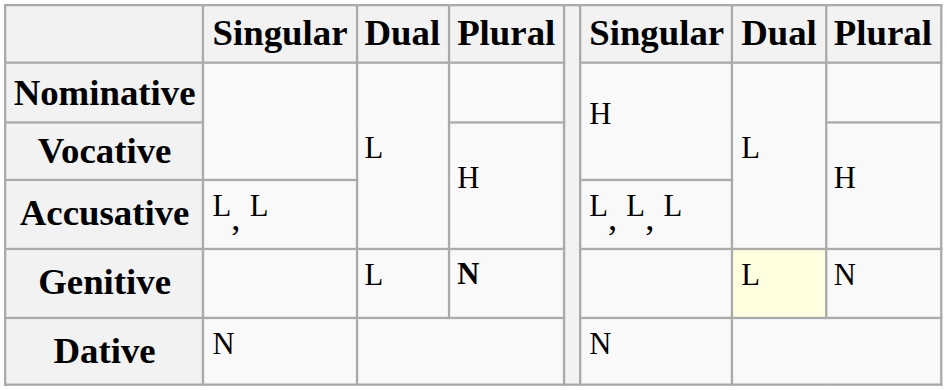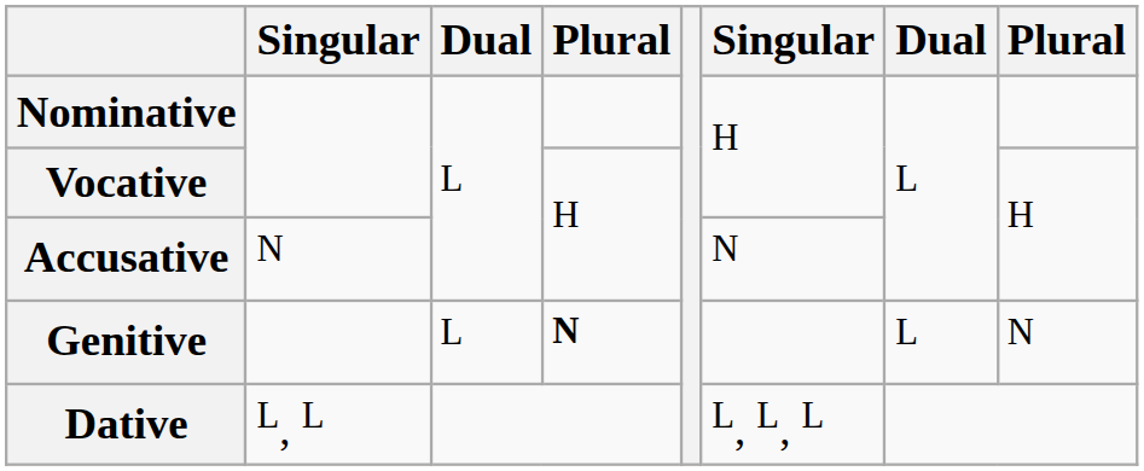Accusative | column 2: L, L -> N
Accusative | column 6: L, L, L -> N
Genitive | column 7: lightyellow background -> no background
Dative | column 2: N -> L, L
Dative | column 6: N -> L, L, L
